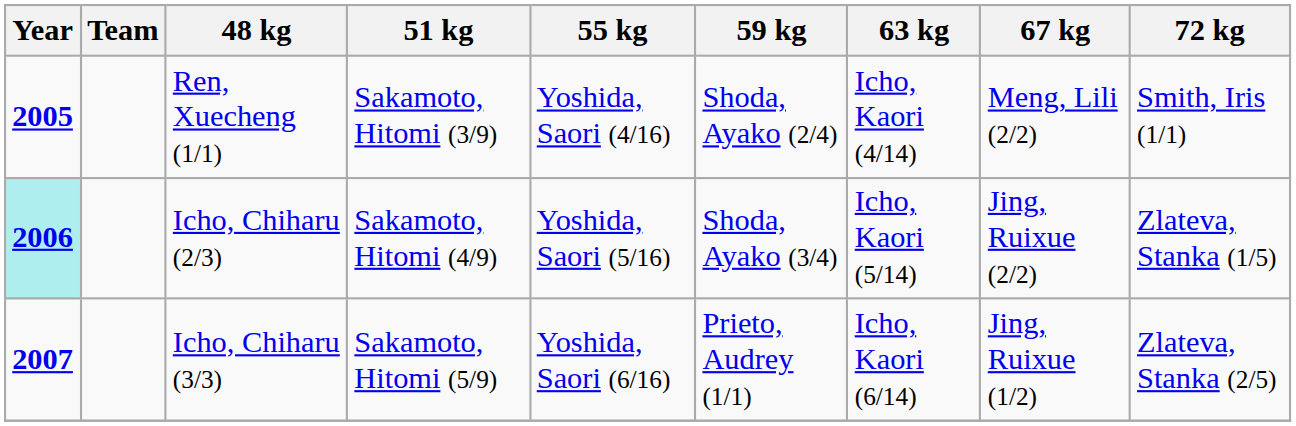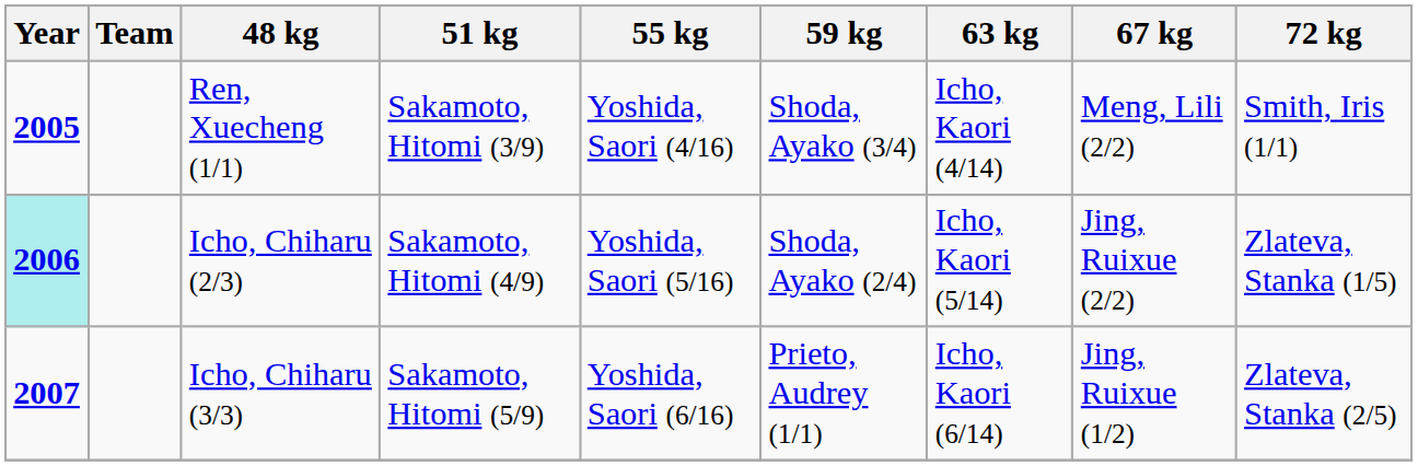Ren, Xuecheng (1/1) | 59 kg: Shoda, Ayako (2/4) -> Shoda, Ayako (3/4)
Icho, Chiharu (2/3) | 59 kg: Shoda, Ayako (3/4) -> Shoda, Ayako (2/4)
